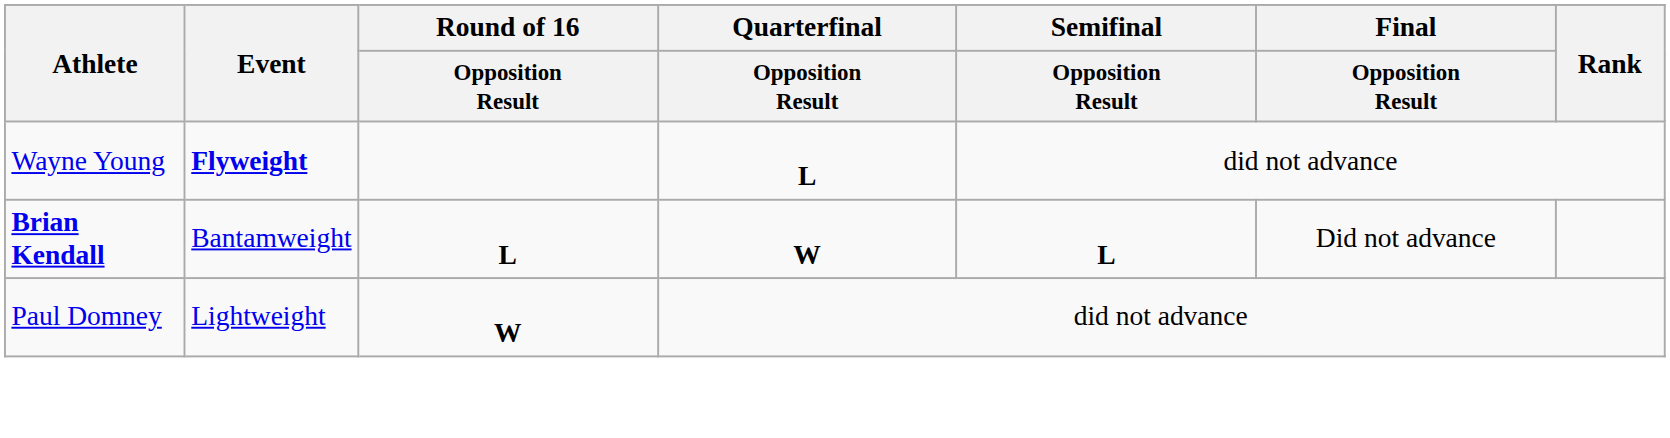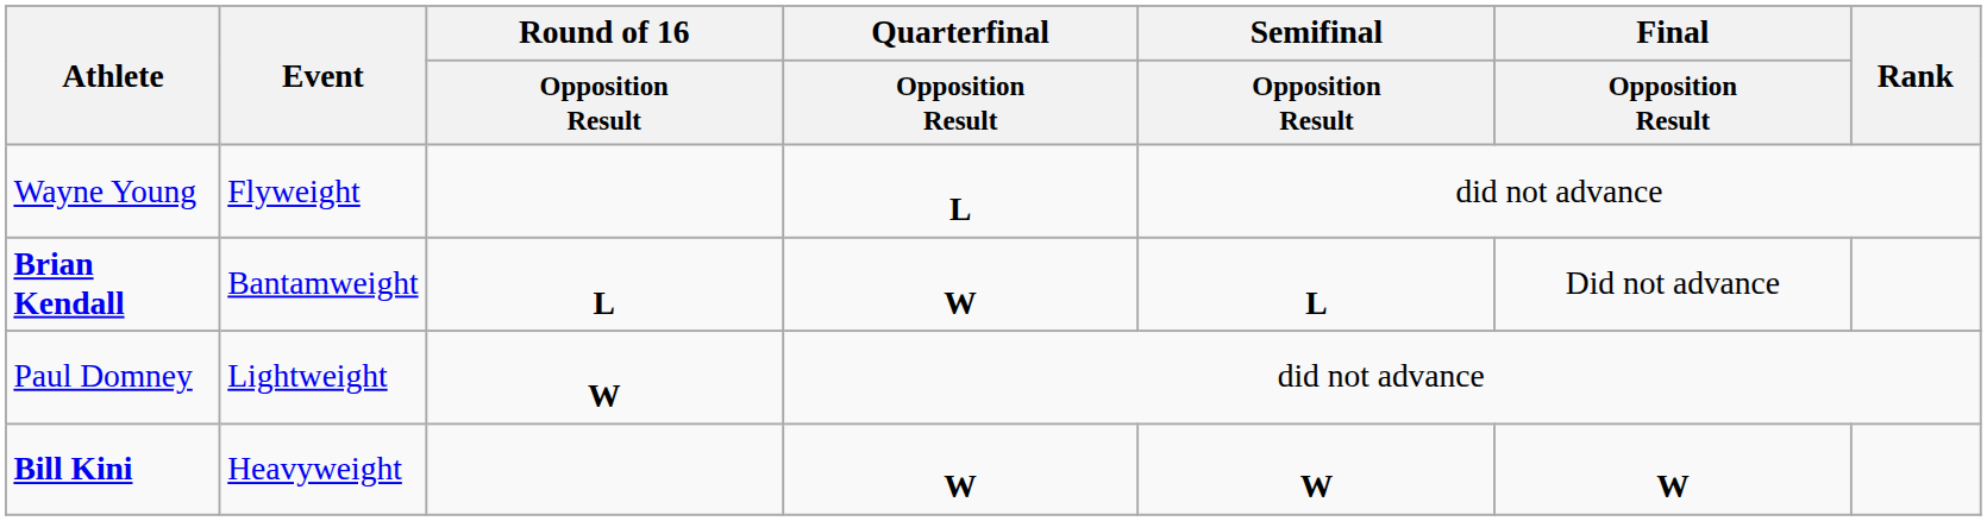Wayne Young | Event: bold -> normal
+ row: Bill Kini | Heavyweight | W | W | W
